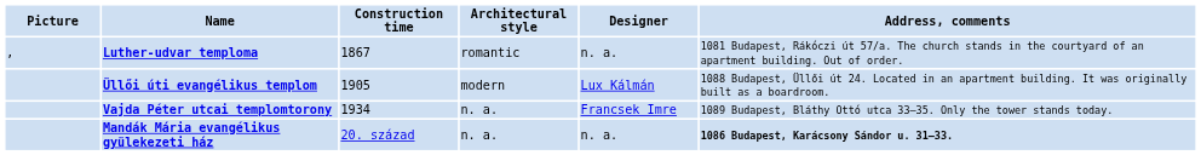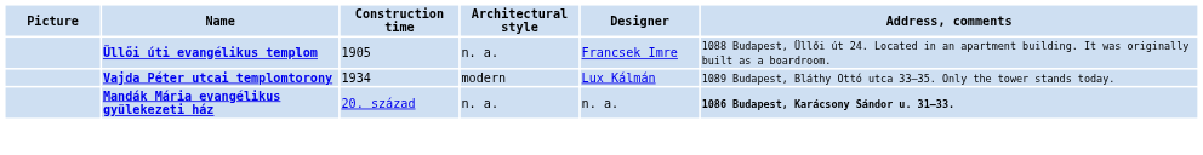- row: , | Luther-udvar temploma | 1867 | romantic | n. a. | 1081 Budapest, Rákóczi út 57/a. The church stands in the courtyard of an apartment building. Out of order.
Üllői úti evangélikus templom | Architectural style: modern -> n. a.
Üllői úti evangélikus templom | Designer: Lux Kálmán -> Francsek Imre
Vajda Péter utcai templomtorony | Architectural style: n. a. -> modern
Vajda Péter utcai templomtorony | Designer: Francsek Imre -> Lux Kálmán
